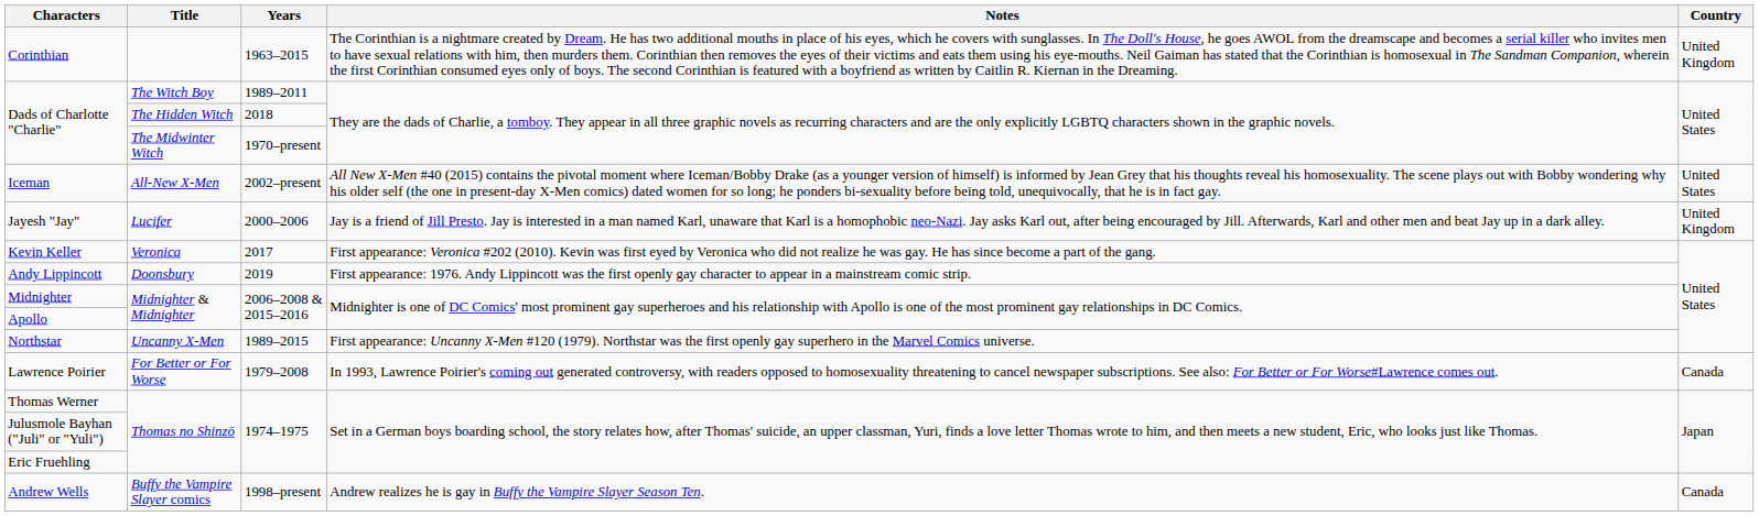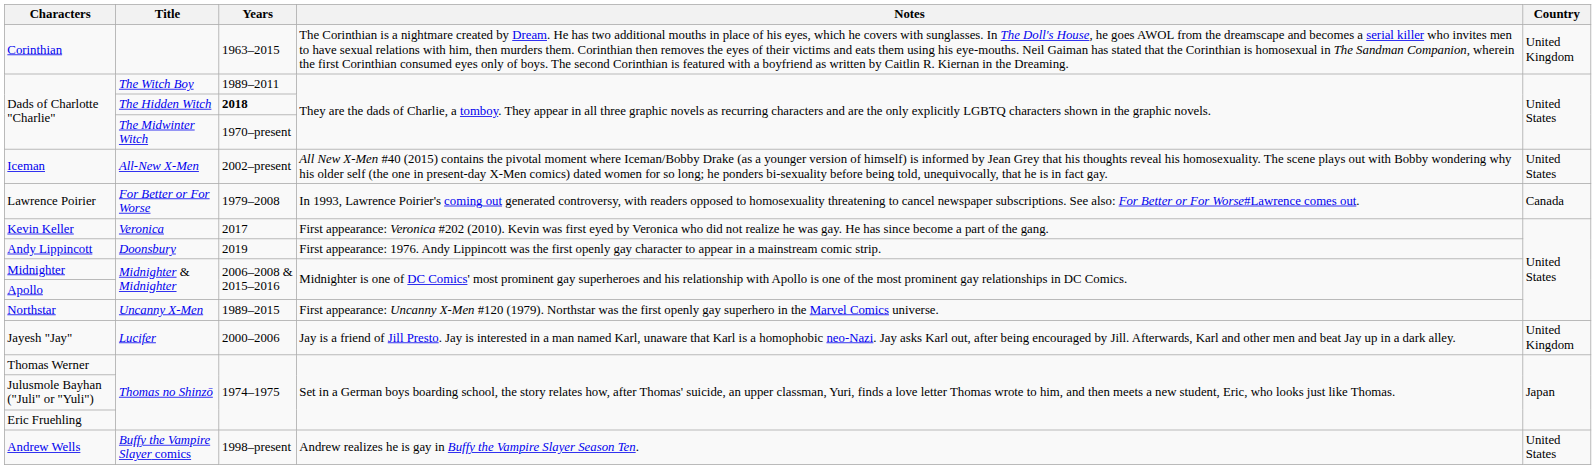Dads of Charlotte "Charlie" / The Hidden Witch | Years: normal -> bold
rows swapped: Jayesh "Jay" <-> Lawrence Poirier
Andrew Wells | Country: Canada -> United States
